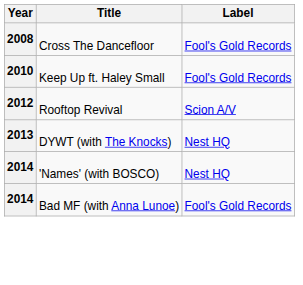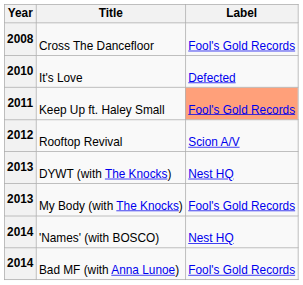+ row: 2010 | It's Love | Defected
Keep Up ft. Haley Small | Year: 2010 -> 2011
Keep Up ft. Haley Small | Label: no background -> lightsalmon background
+ row: 2013 | My Body (with The Knocks) | Fool's Gold Records
